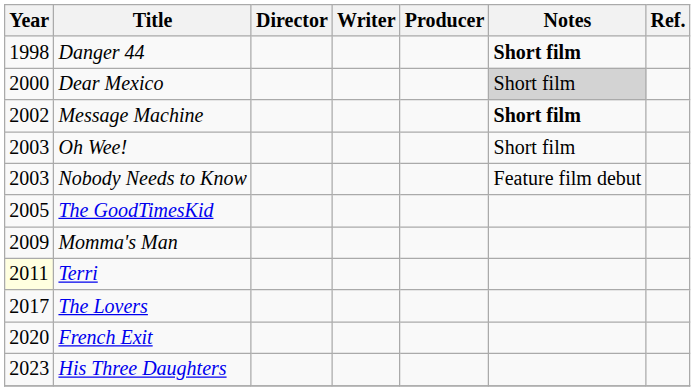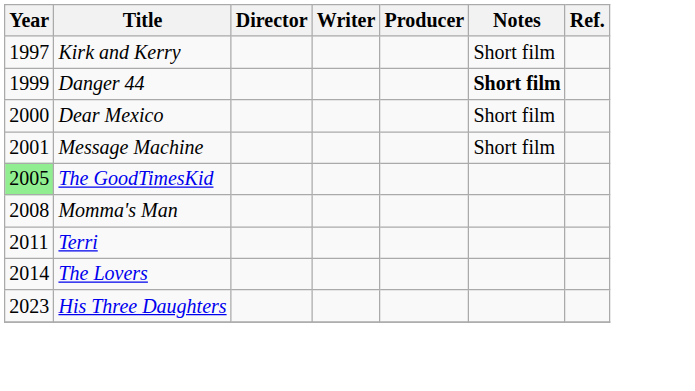+ row: 1997 | Kirk and Kerry | Short film
Danger 44 | Year: 1998 -> 1999
Dear Mexico | Notes: lightgrey background -> no background
Message Machine | Year: 2002 -> 2001
Message Machine | Notes: bold -> normal
- row: 2003 | Oh Wee! | Short film
- row: 2003 | Nobody Needs to Know | Feature film debut
The GoodTimesKid | Year: no background -> lightgreen background
Momma's Man | Year: 2009 -> 2008
Terri | Year: lightyellow background -> no background
The Lovers | Year: 2017 -> 2014
- row: 2020 | French Exit
